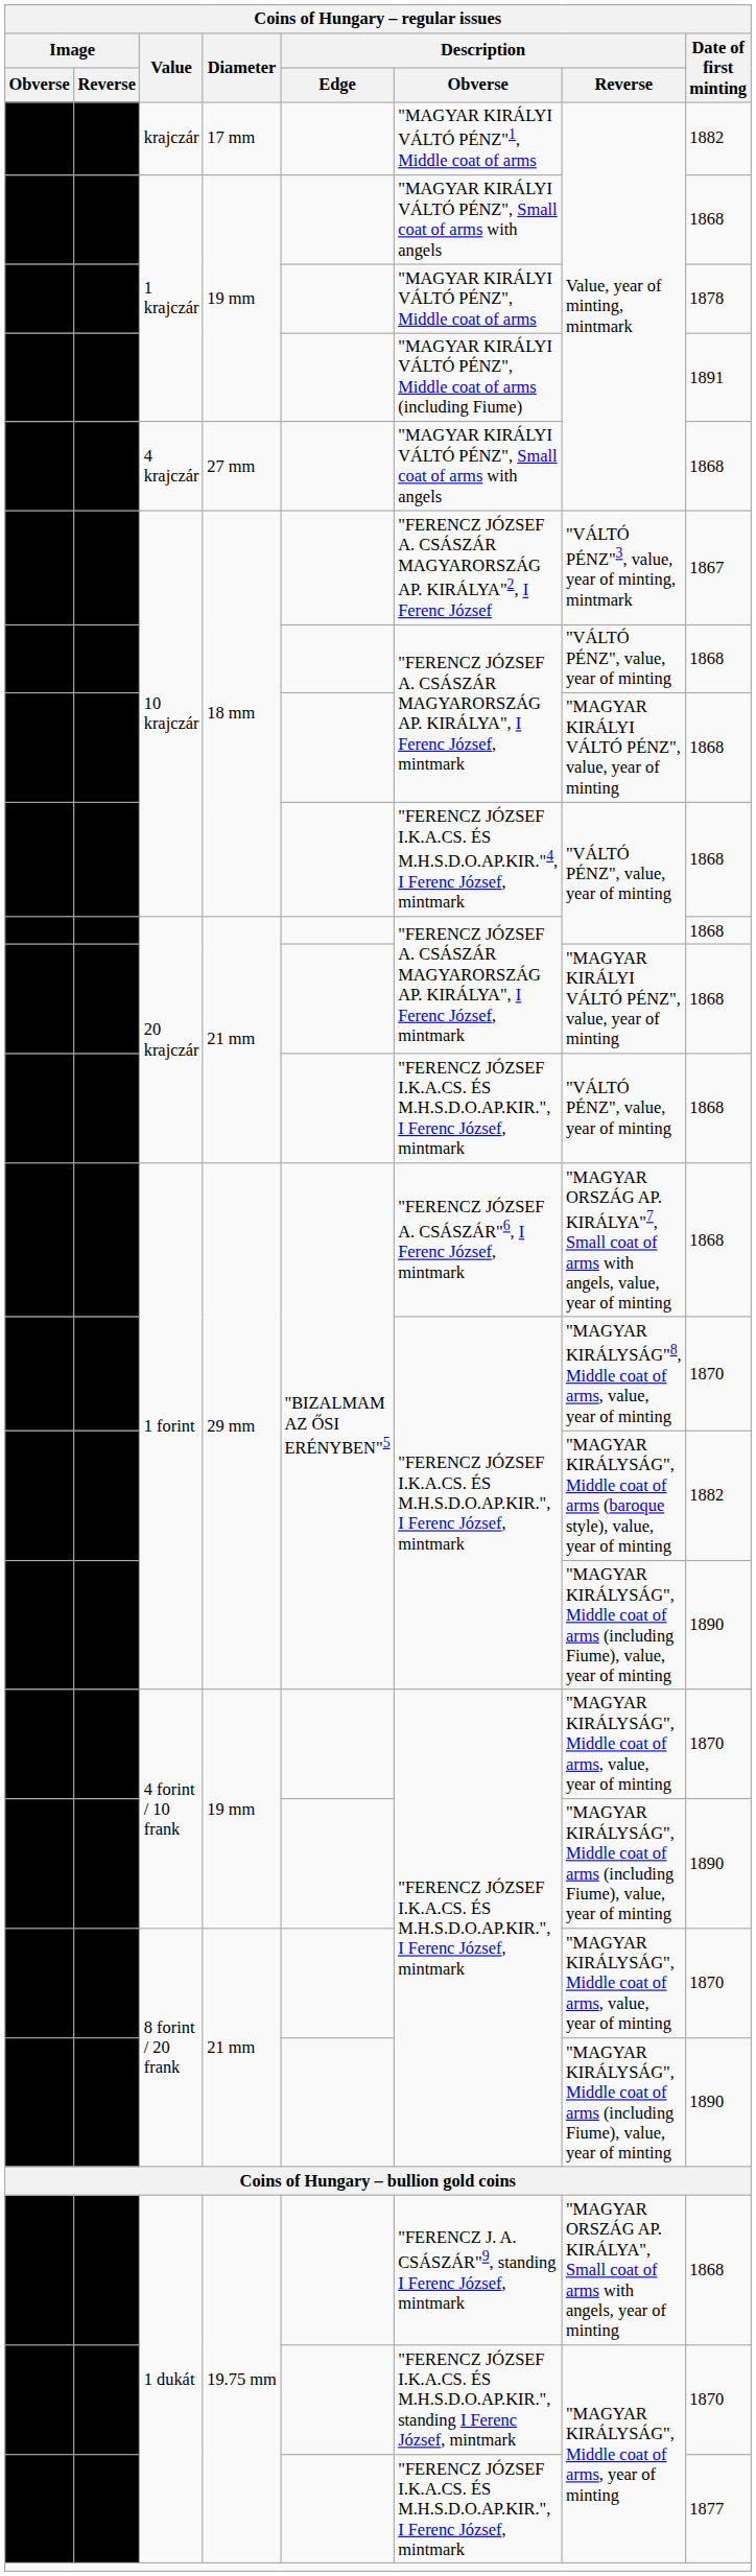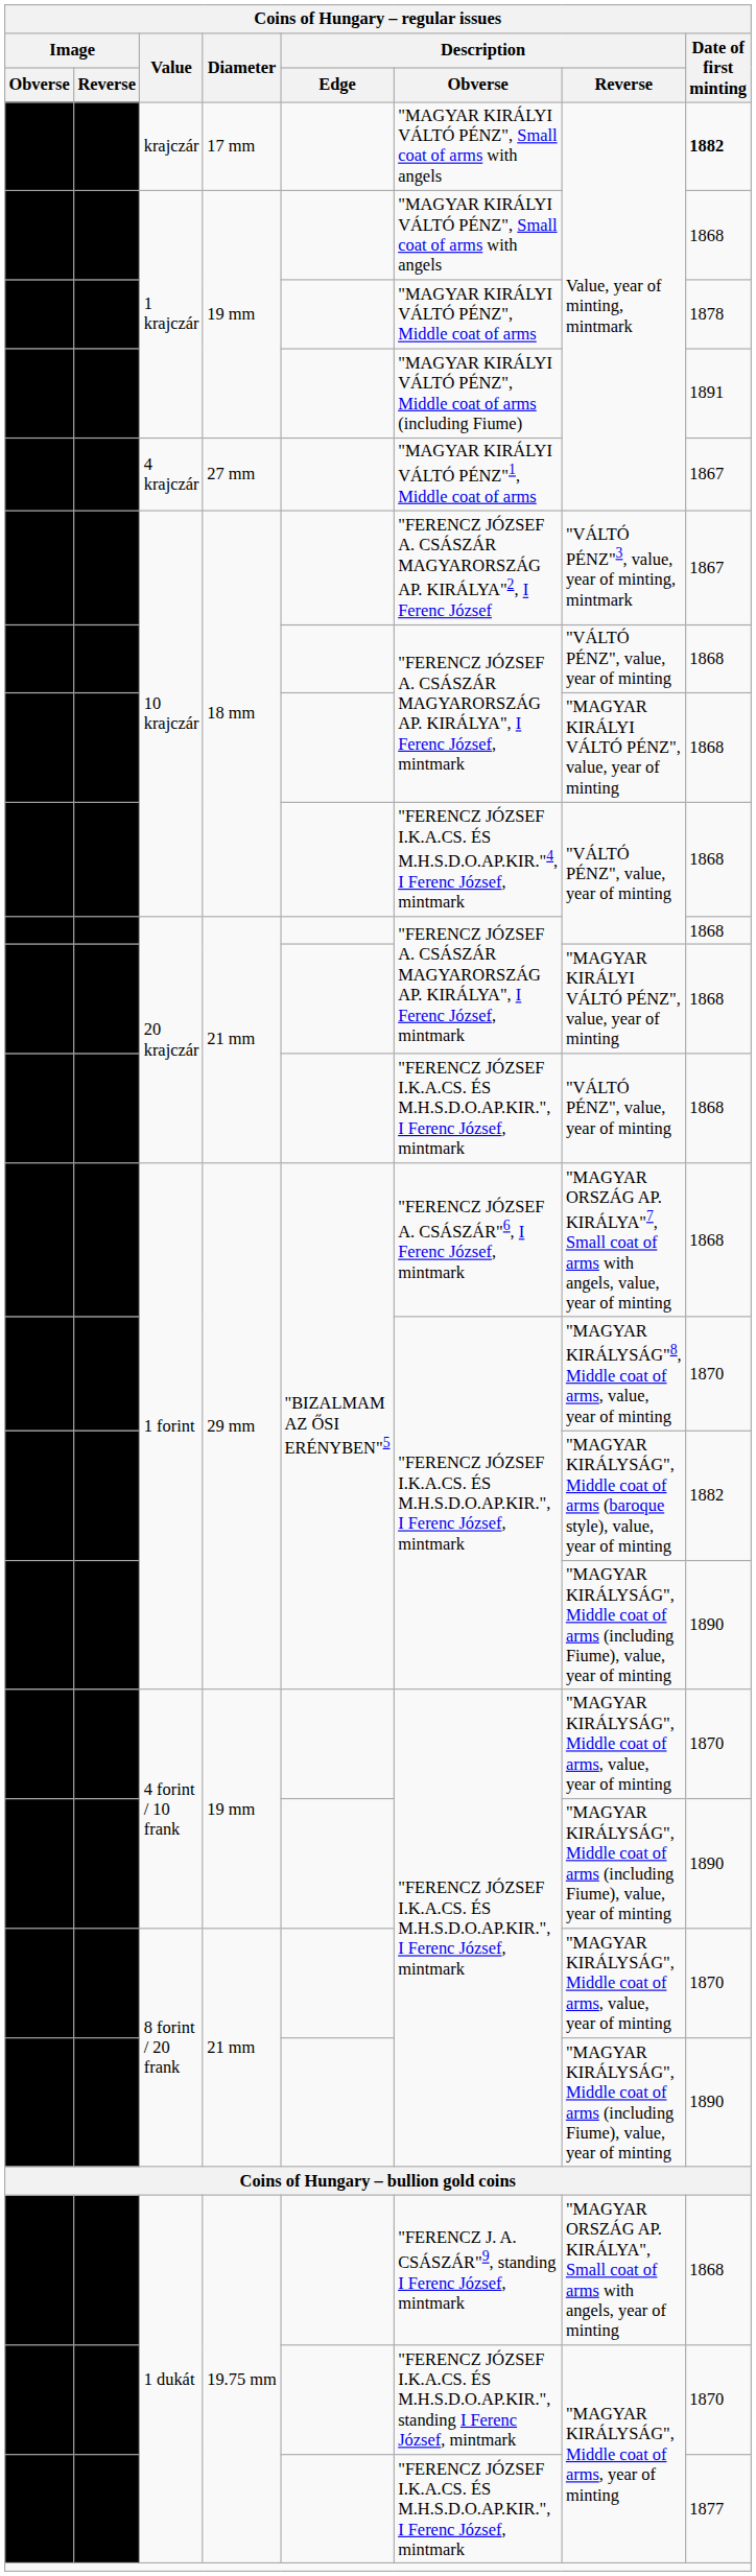krajczár | Description / Obverse: "MAGYAR KIRÁLYI VÁLTÓ PÉNZ"1, Middle coat of arms -> "MAGYAR KIRÁLYI VÁLTÓ PÉNZ", Small coat of arms with angels
krajczár | Date of first minting: normal -> bold
4 krajczár | Description / Obverse: "MAGYAR KIRÁLYI VÁLTÓ PÉNZ", Small coat of arms with angels -> "MAGYAR KIRÁLYI VÁLTÓ PÉNZ"1, Middle coat of arms
4 krajczár | Date of first minting: 1868 -> 1867
